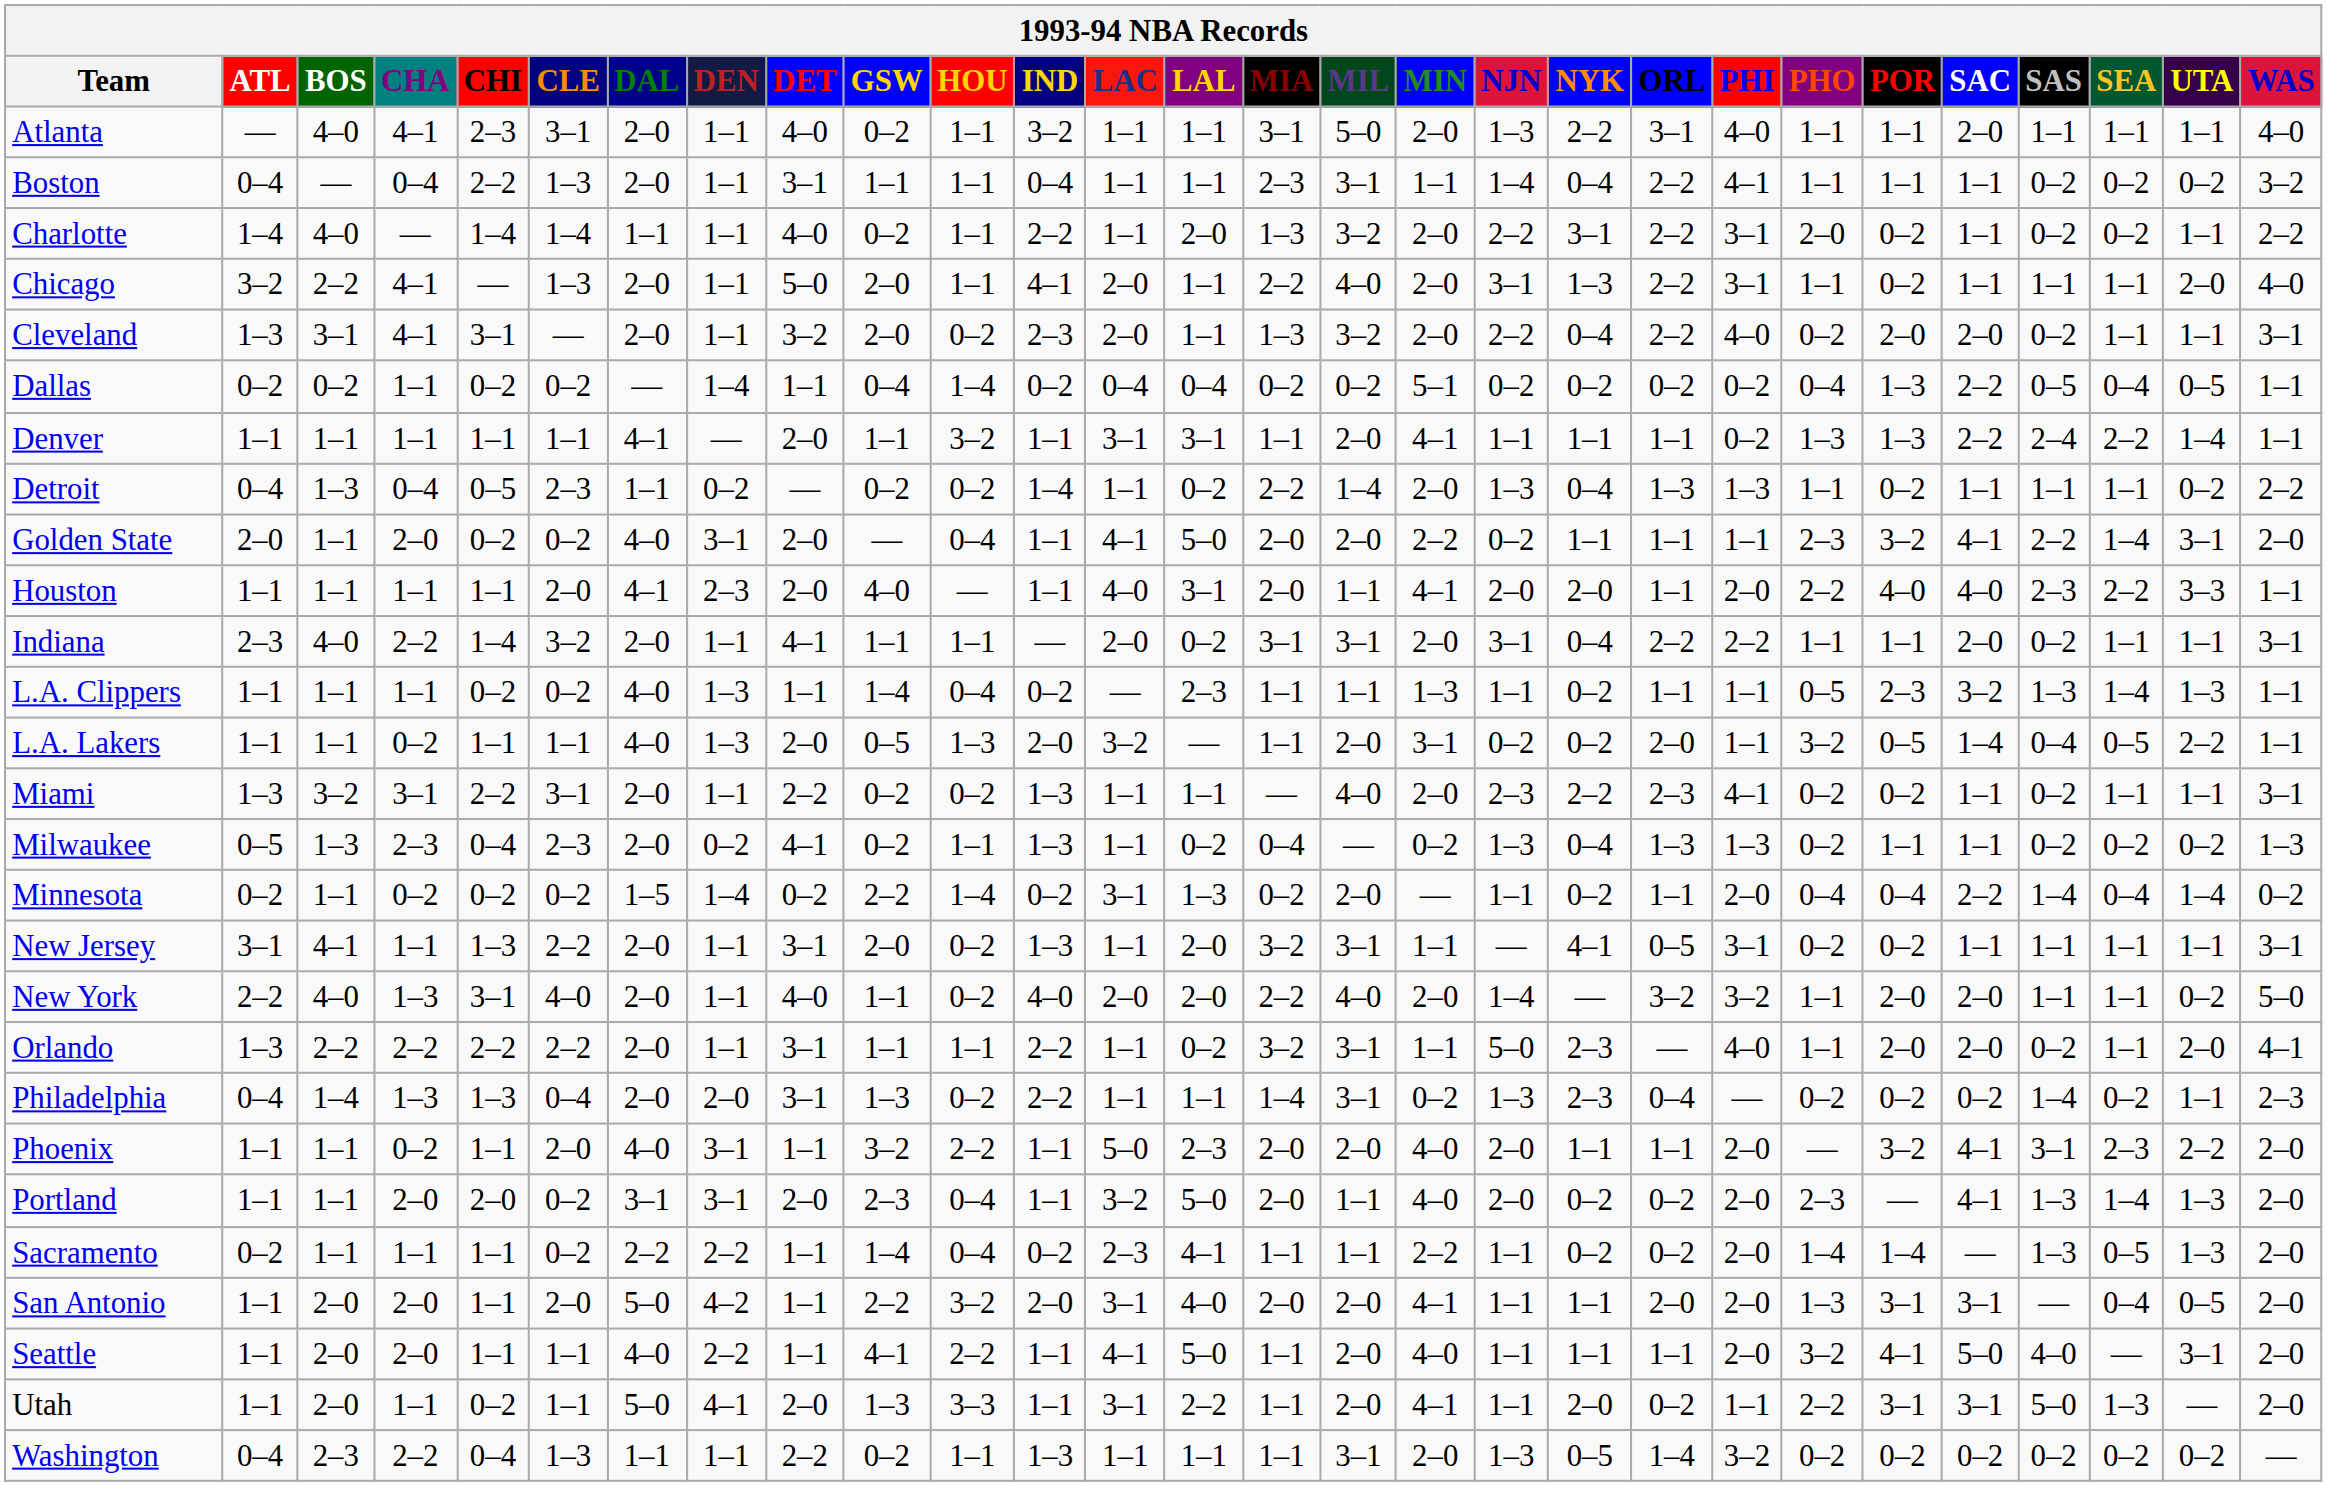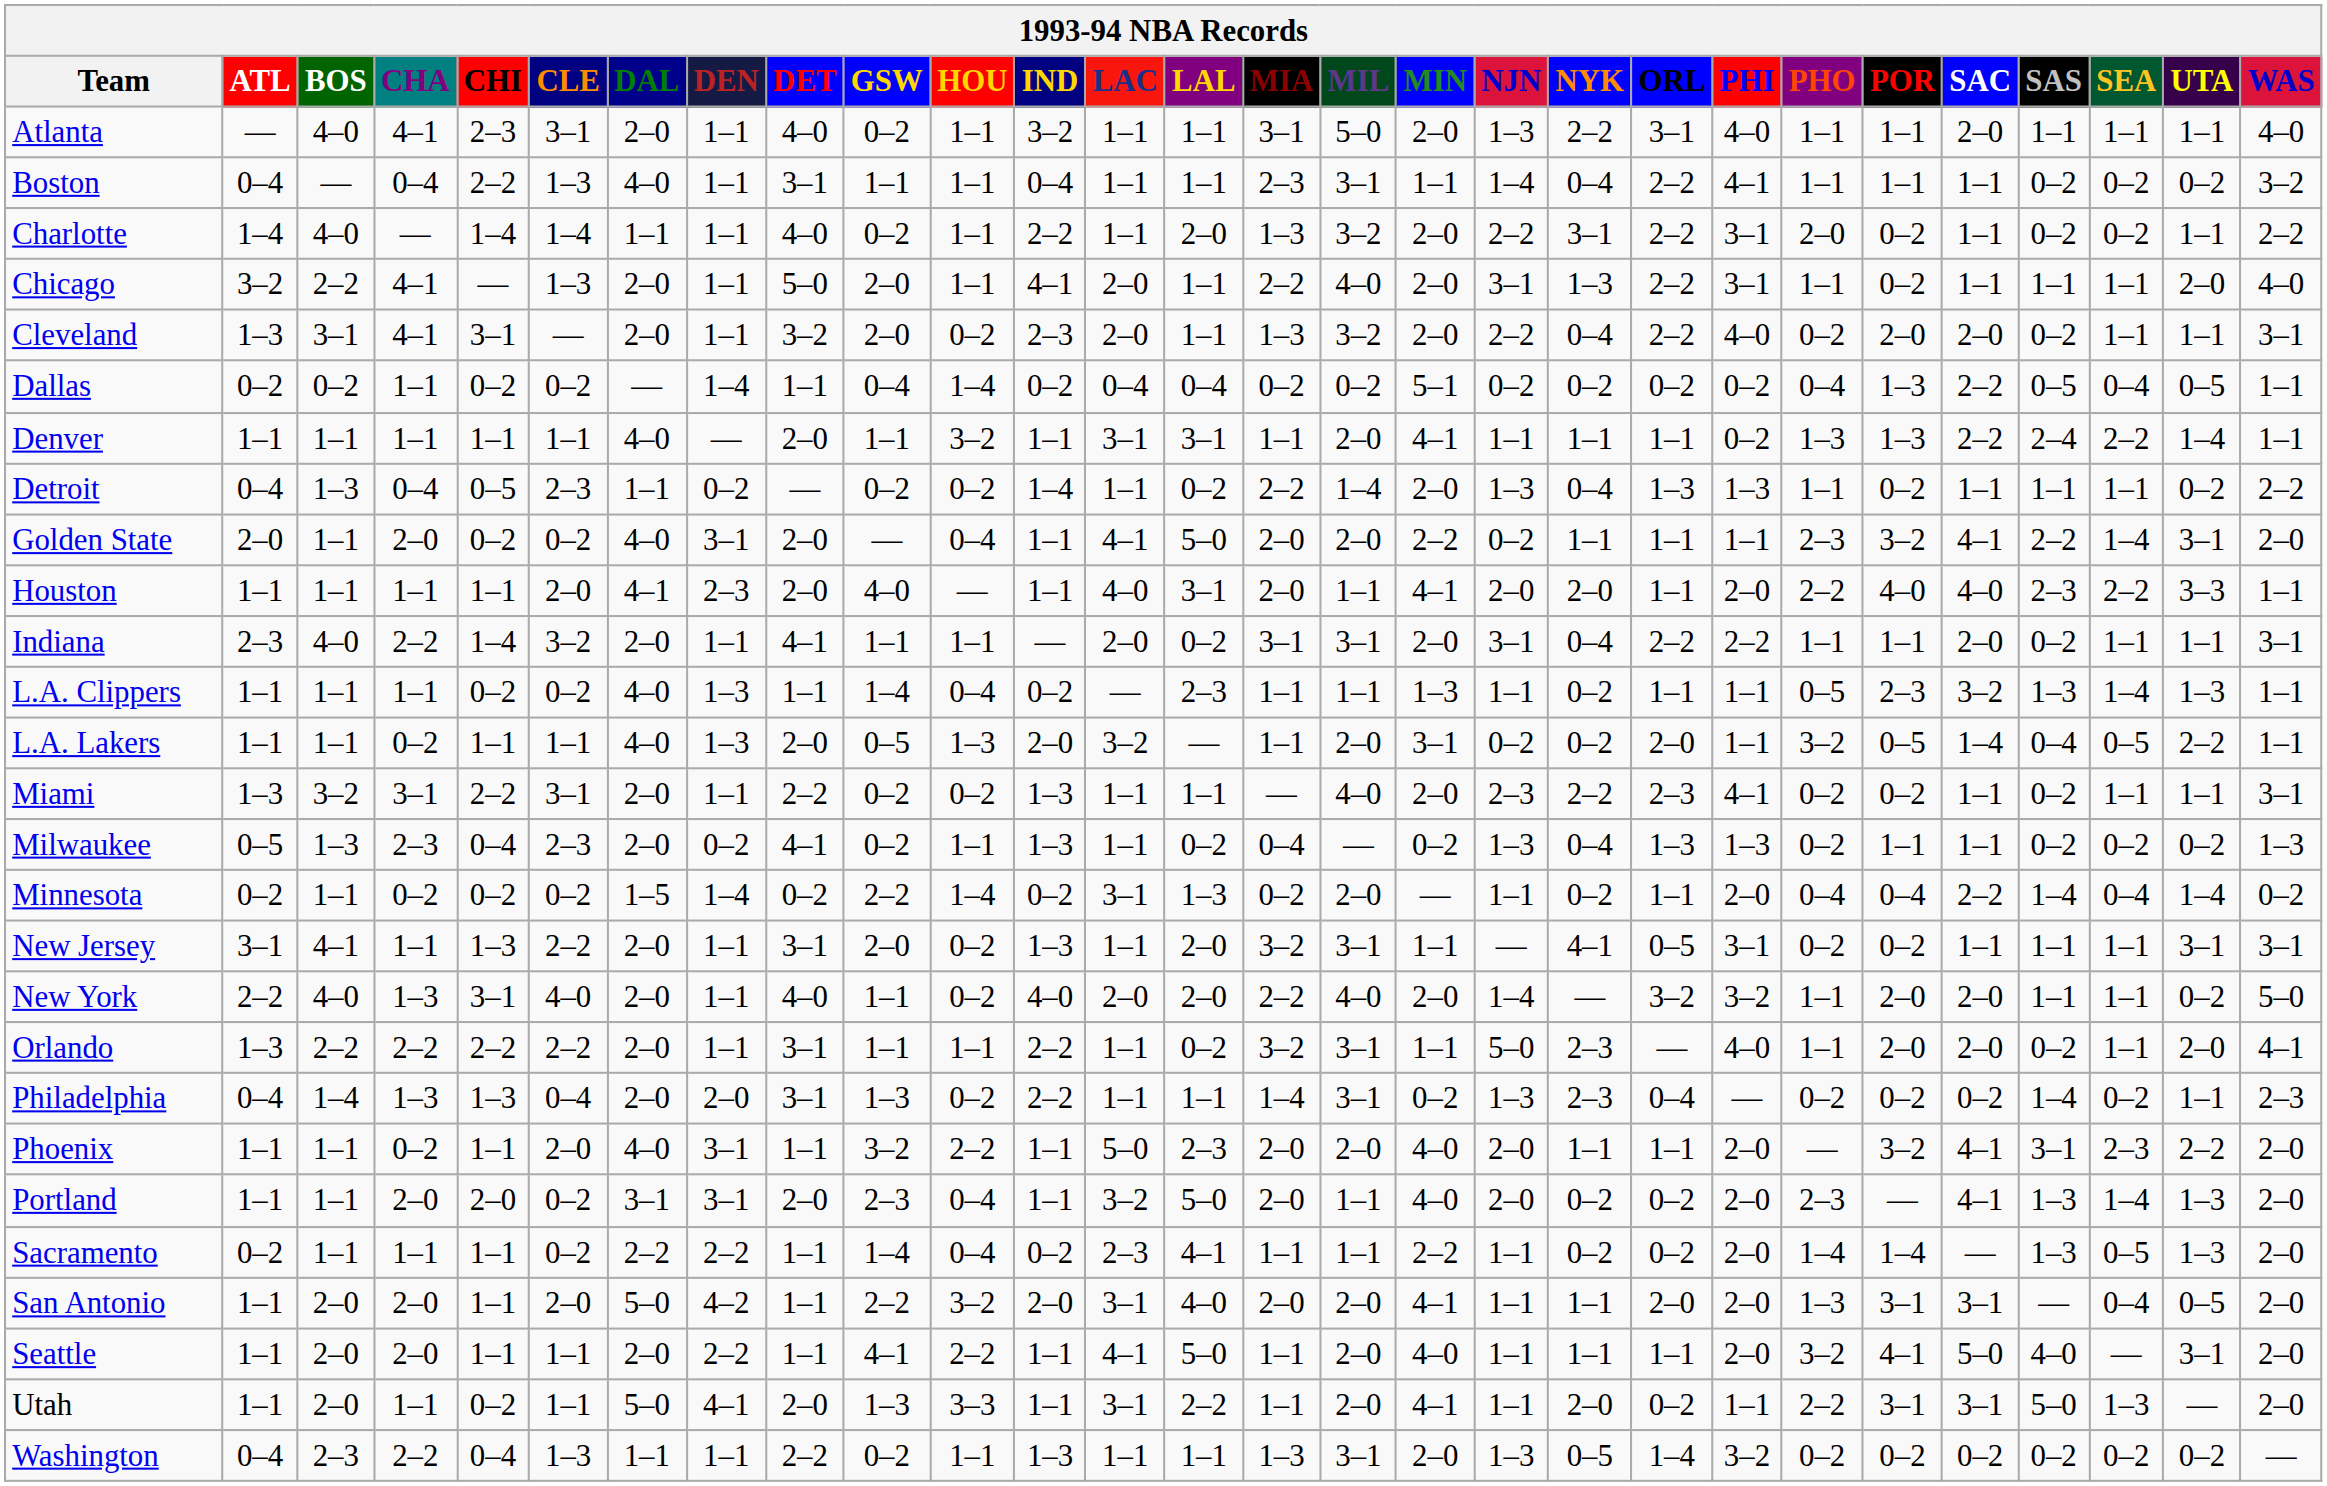Boston | DAL: 2–0 -> 4–0
Denver | DAL: 4–1 -> 4–0
New Jersey | UTA: 1–1 -> 3–1
Seattle | DAL: 4–0 -> 2–0
Washington | MIA: 1–1 -> 1–3
